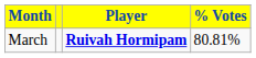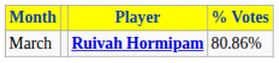March | % Votes: 80.81% -> 80.86%
